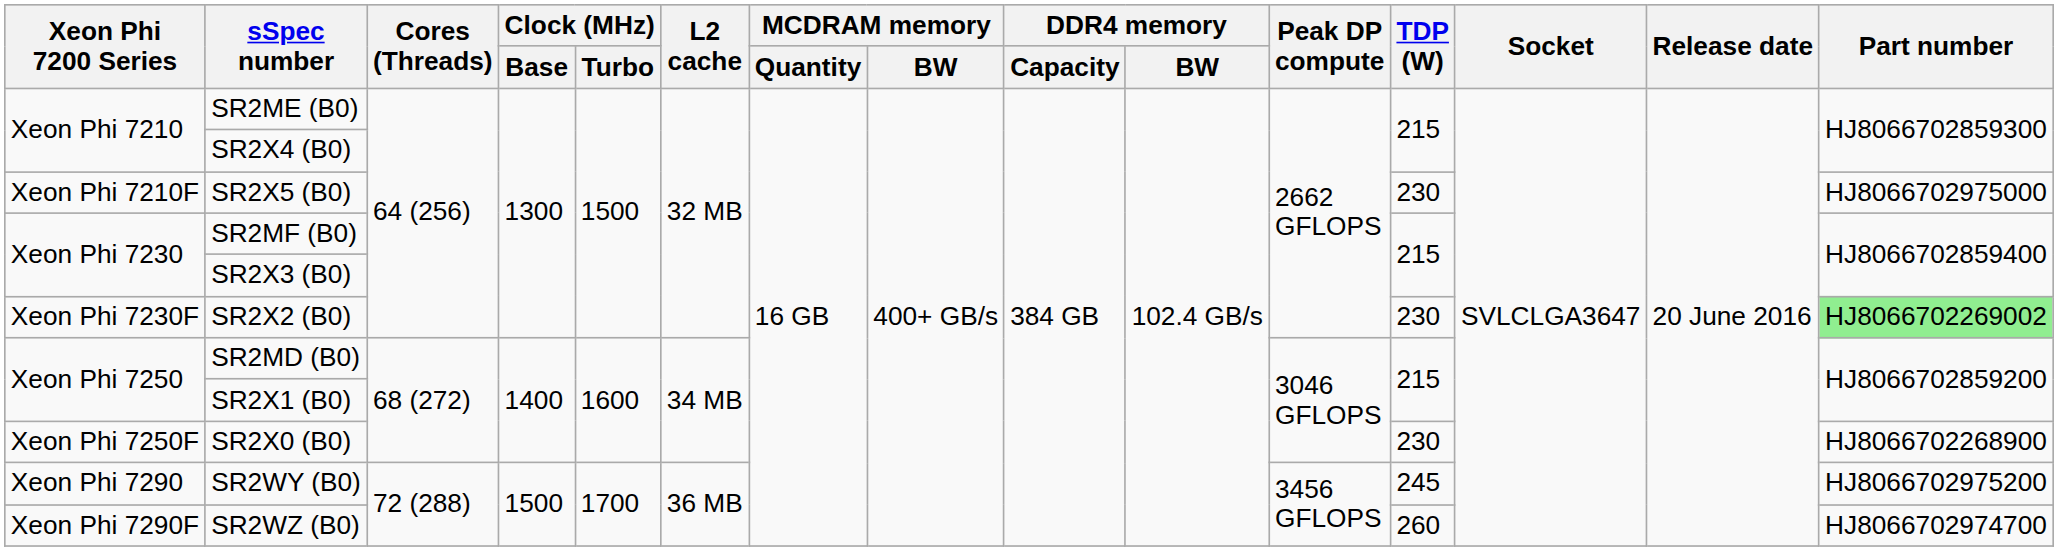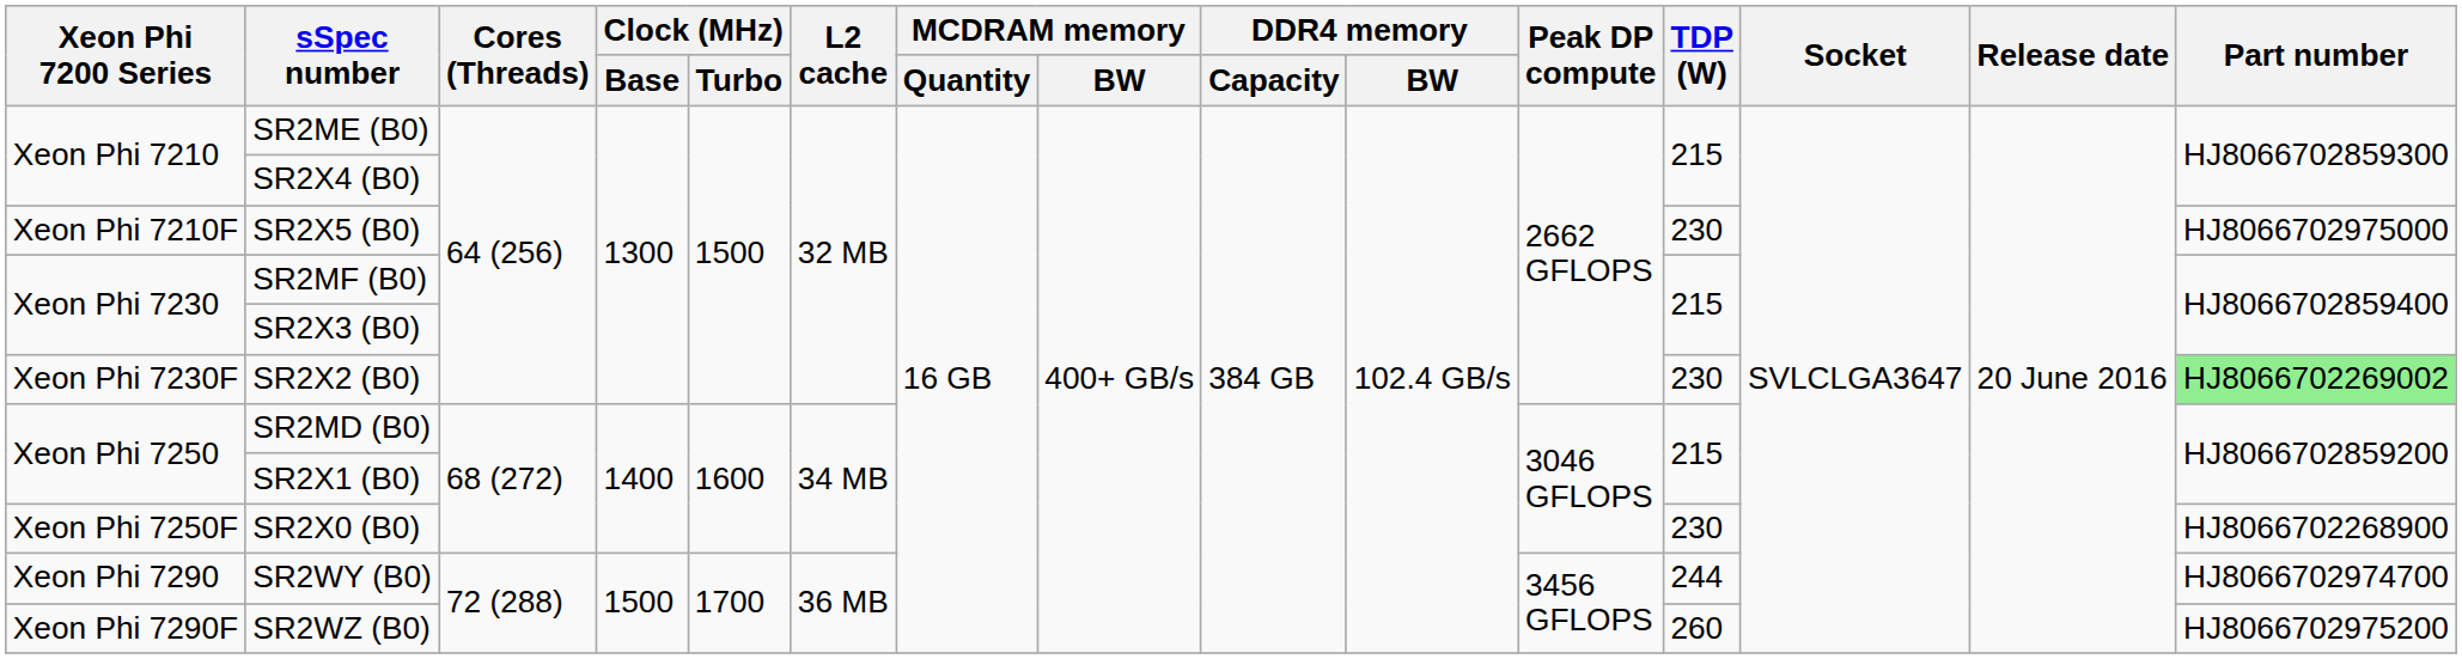SR2WY (B0) | TDP (W): 245 -> 244
SR2WY (B0) | Part number: HJ8066702975200 -> HJ8066702974700
SR2WZ (B0) | Part number: HJ8066702974700 -> HJ8066702975200
